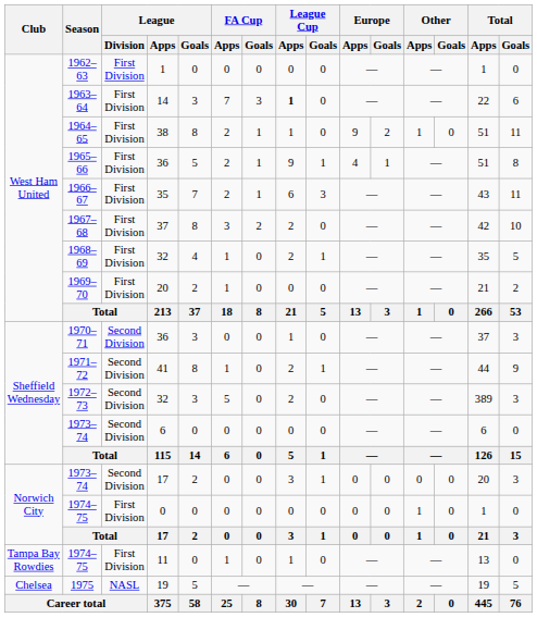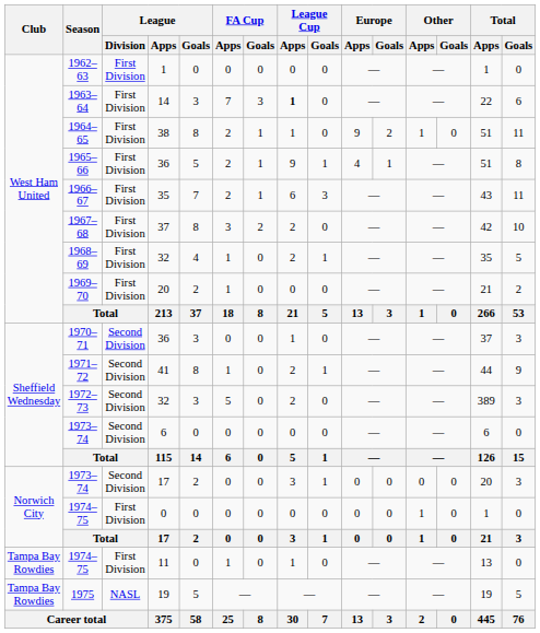1975 | Club: Chelsea -> Tampa Bay Rowdies
